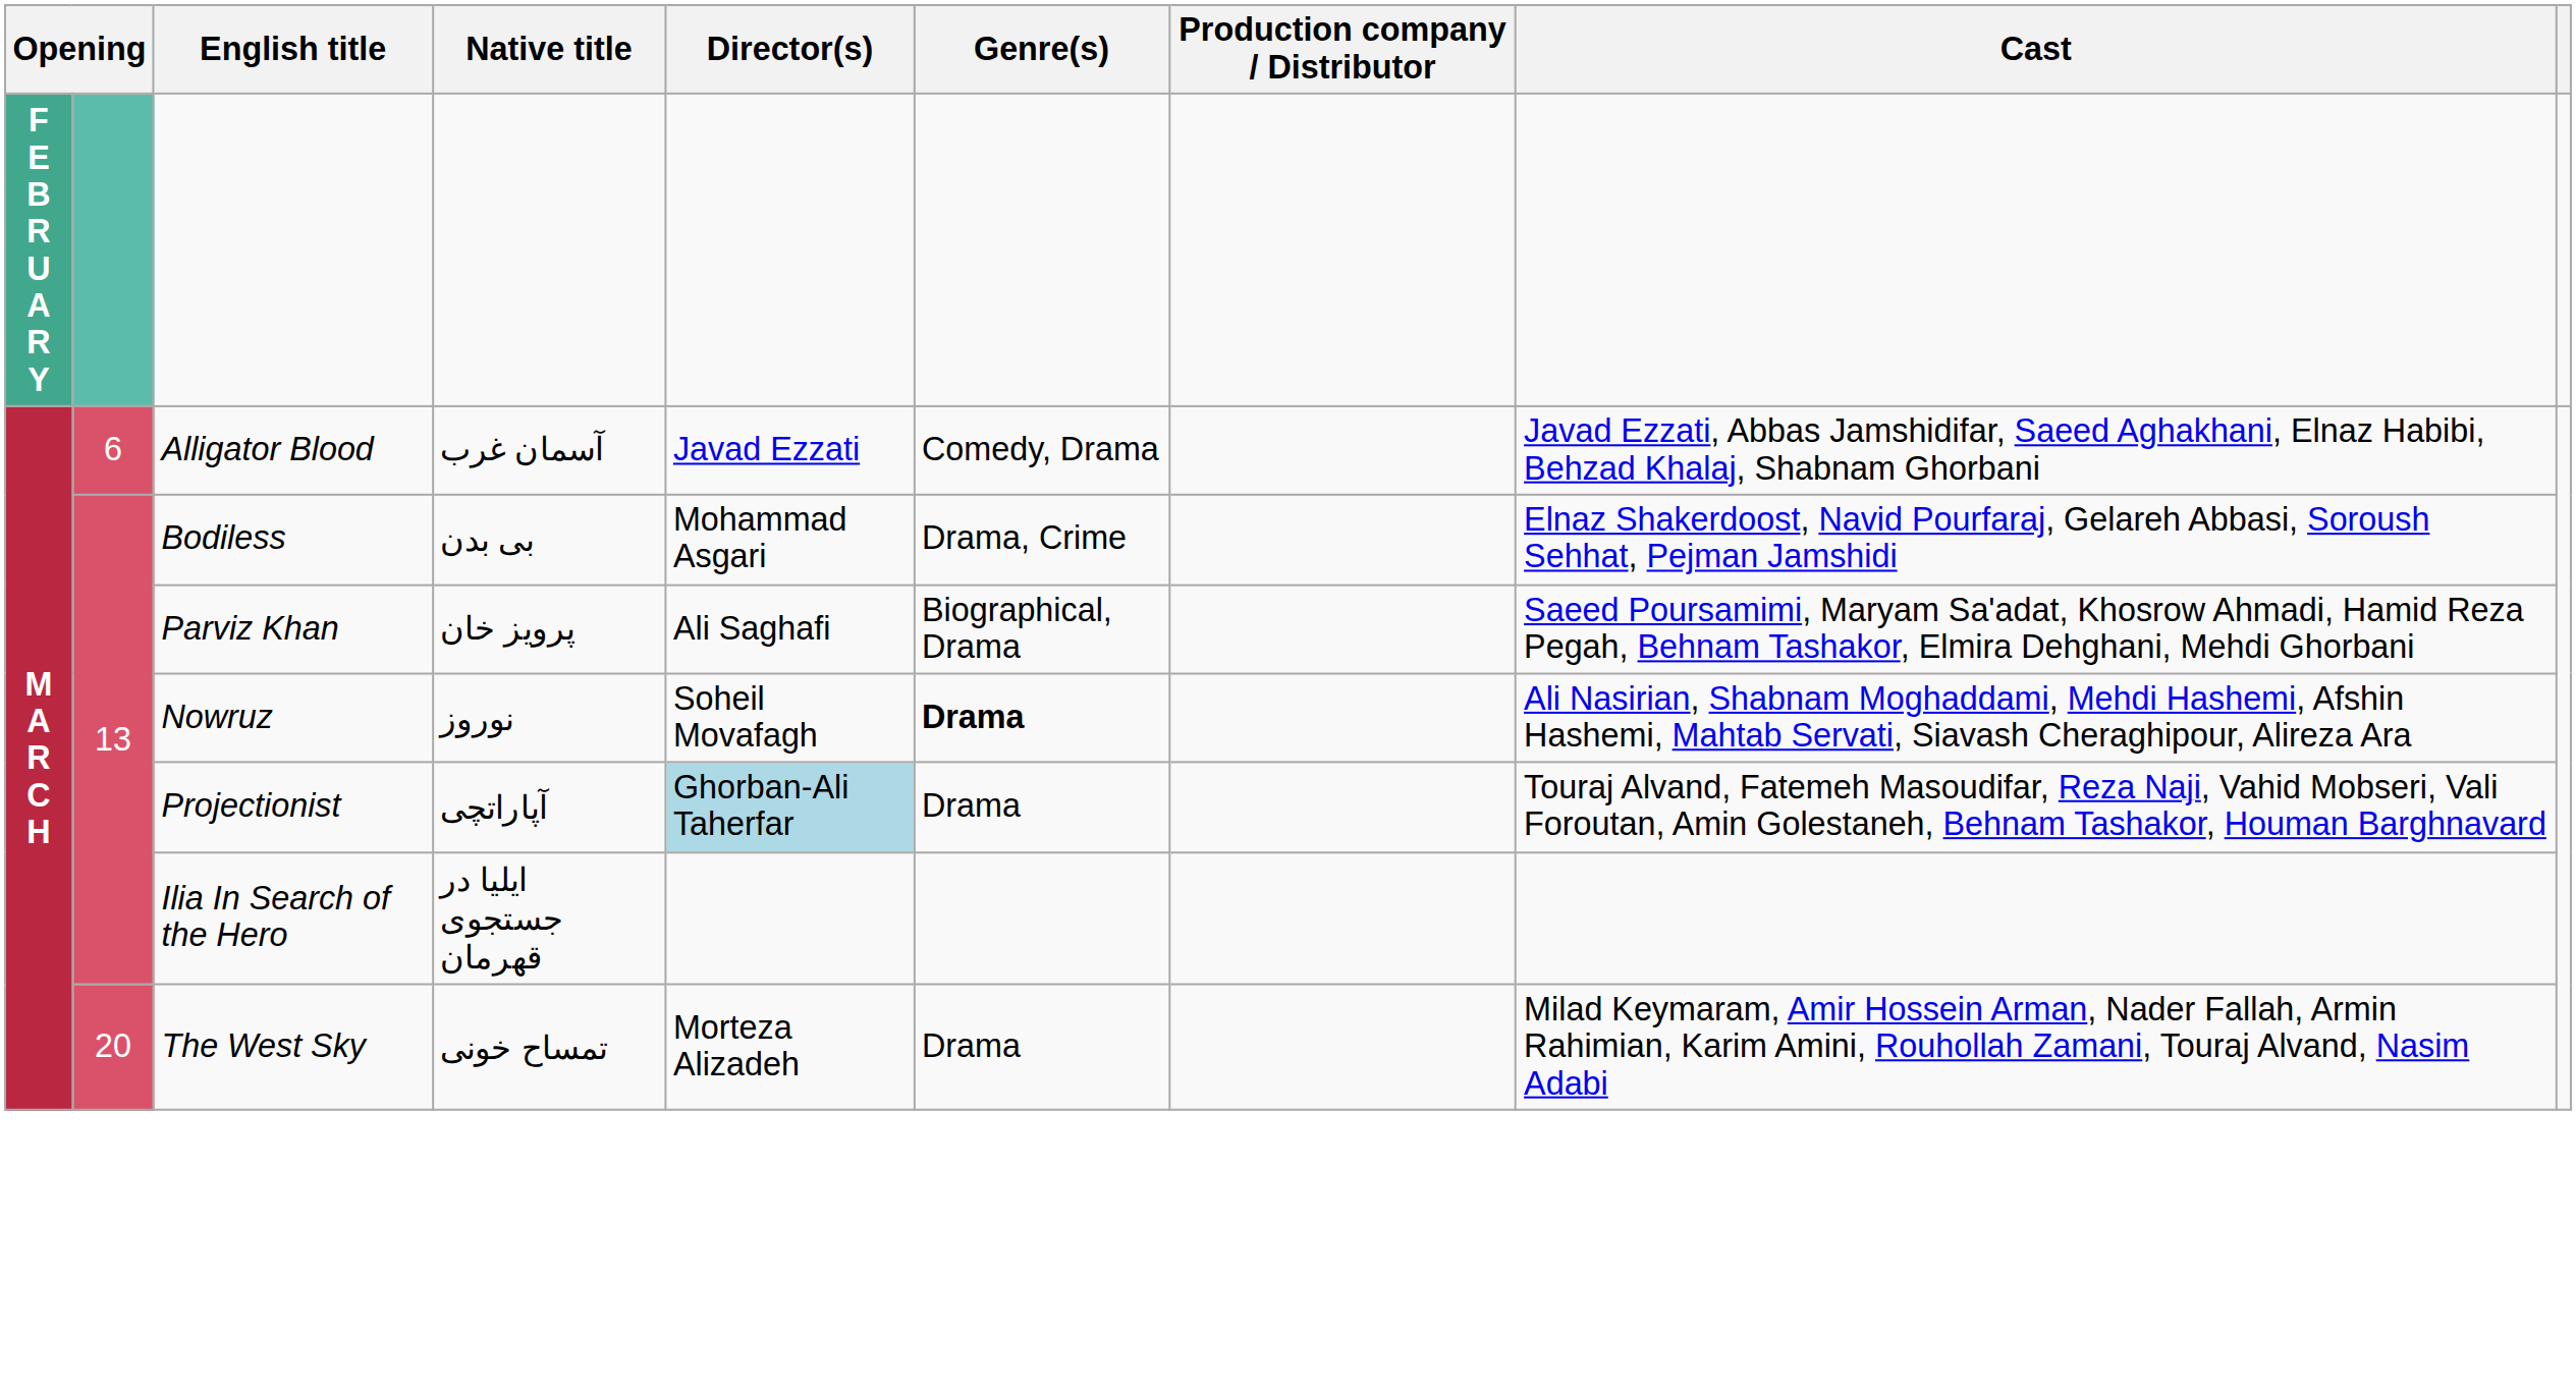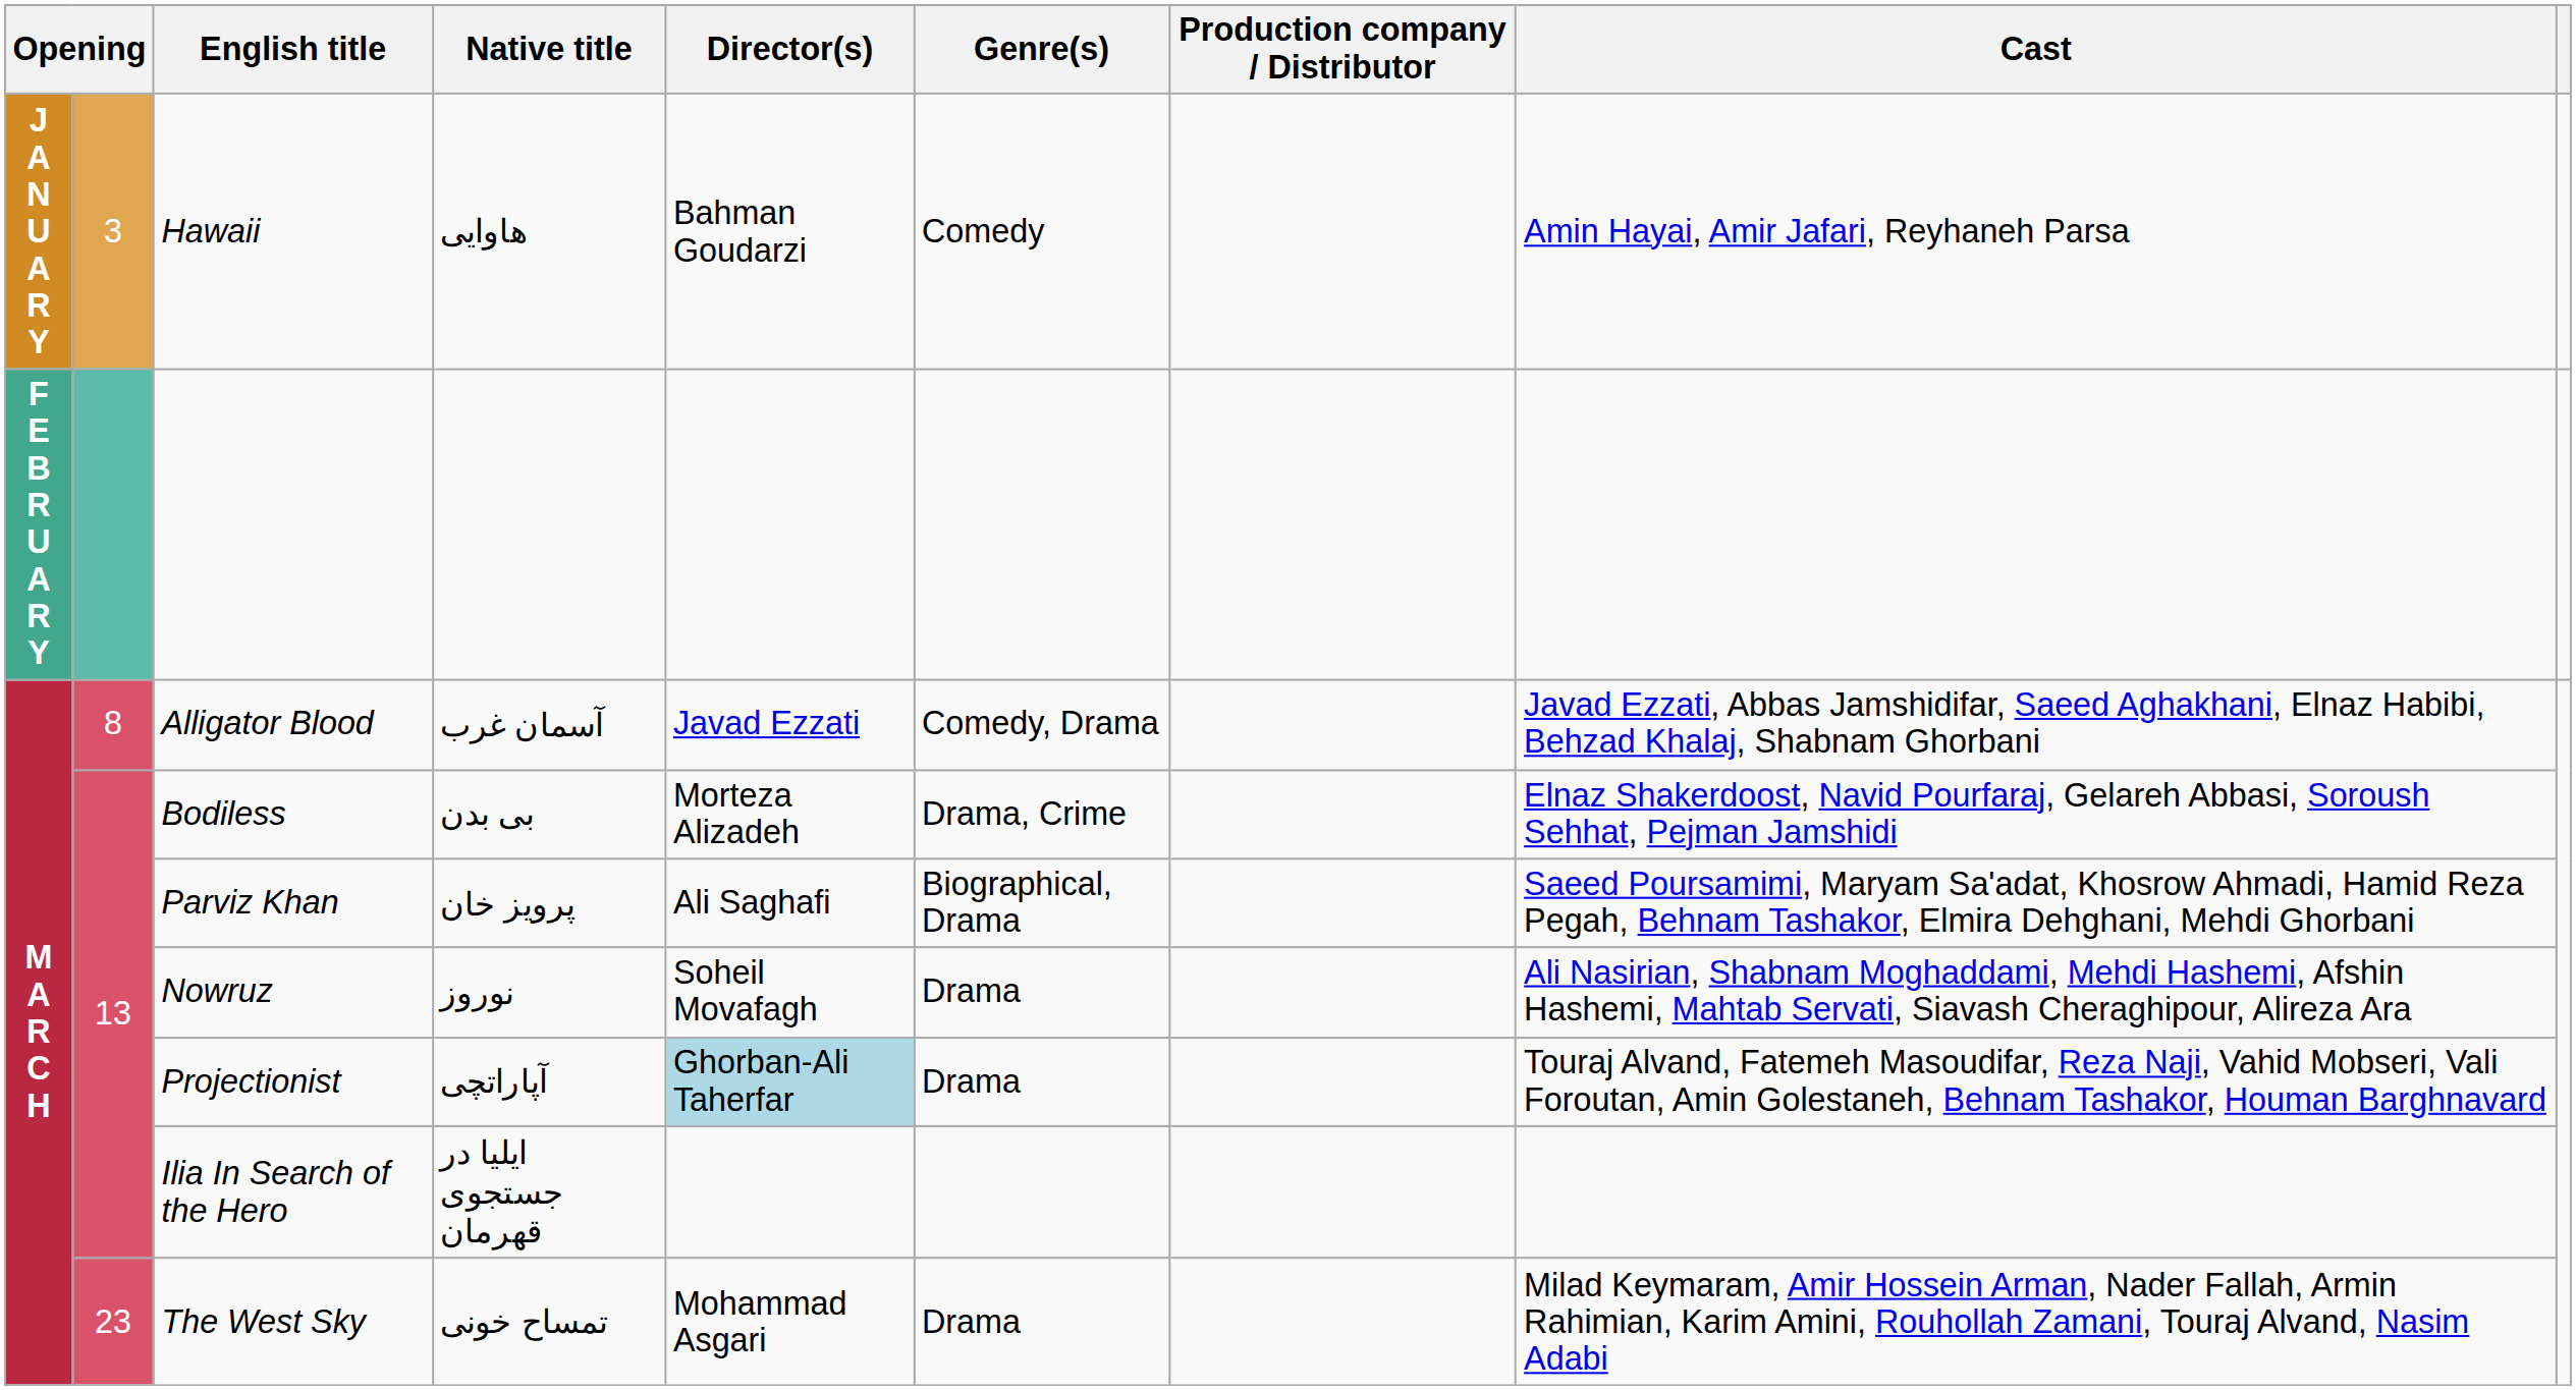+ row: J A N U A R Y | 3 | Hawaii | هاوایی | Bahman Goudarzi | Comedy | Amin Hayai, Amir Jafari, Reyhaneh Parsa
Alligator Blood | column 2: 6 -> 8
Bodiless | Director(s): Mohammad Asgari -> Morteza Alizadeh
Nowruz | Genre(s): bold -> normal
The West Sky | column 2: 20 -> 23
The West Sky | Director(s): Morteza Alizadeh -> Mohammad Asgari
